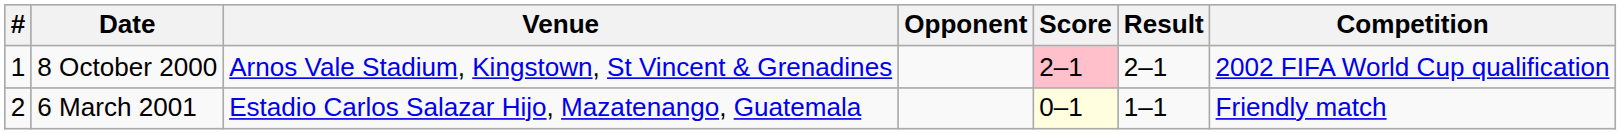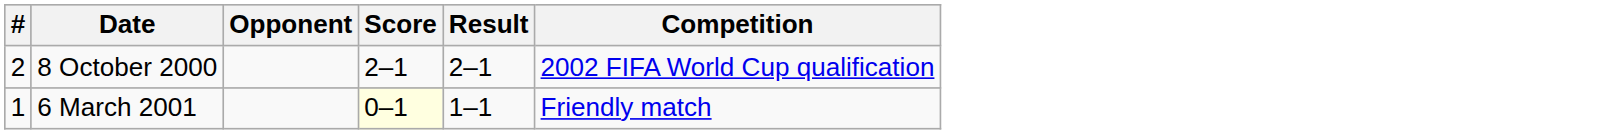- column: Venue | Arnos Vale Stadium, Kingstown, St Vincent & Grenadines | Estadio Carlos Salazar Hijo, Mazatenango, Guatemala
8 October 2000 | #: 1 -> 2
8 October 2000 | Score: pink background -> no background
6 March 2001 | #: 2 -> 1
